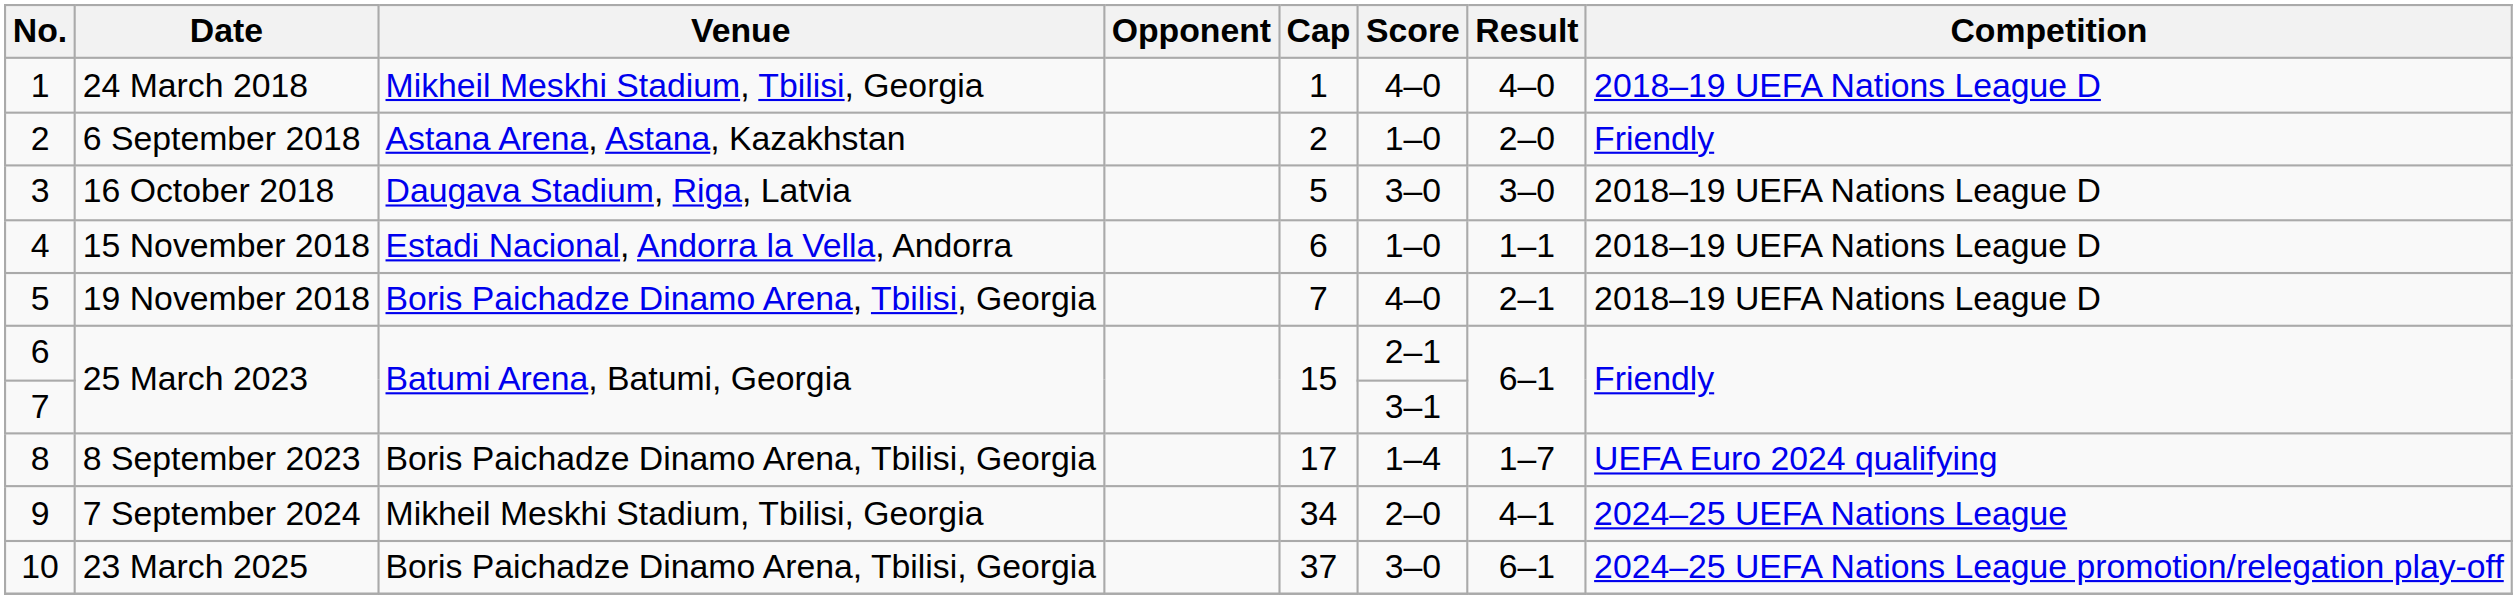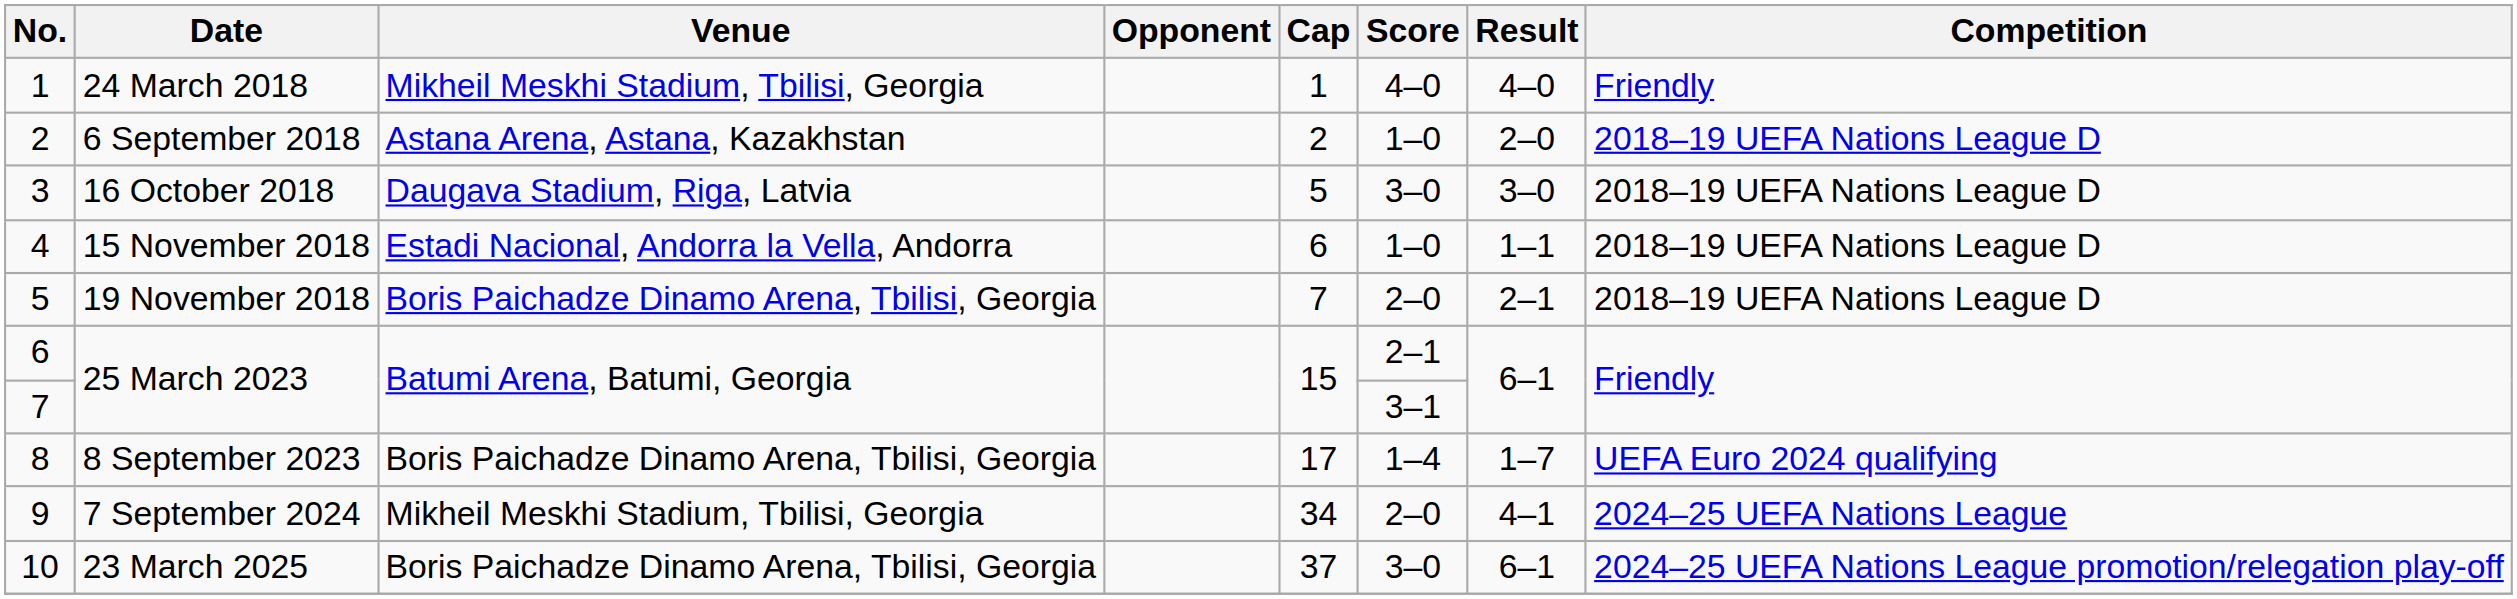24 March 2018 | Competition: 2018–19 UEFA Nations League D -> Friendly
6 September 2018 | Competition: Friendly -> 2018–19 UEFA Nations League D
19 November 2018 | Score: 4–0 -> 2–0
